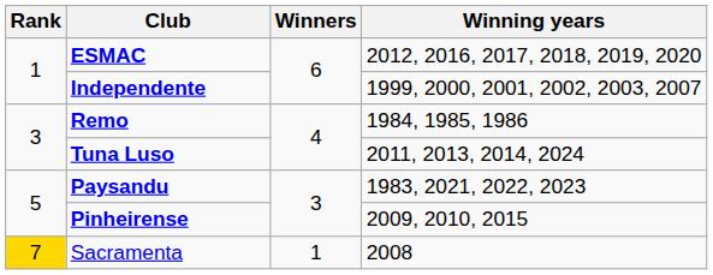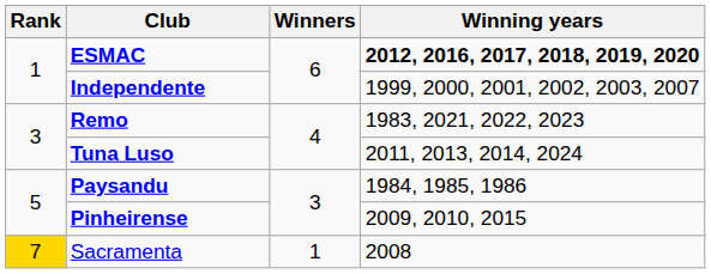ESMAC | Winning years: normal -> bold
Remo | Winning years: 1984, 1985, 1986 -> 1983, 2021, 2022, 2023
Paysandu | Winning years: 1983, 2021, 2022, 2023 -> 1984, 1985, 1986
